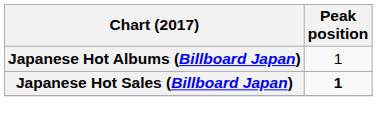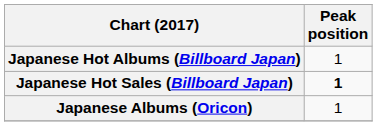+ row: Japanese Albums (Oricon) | 1
